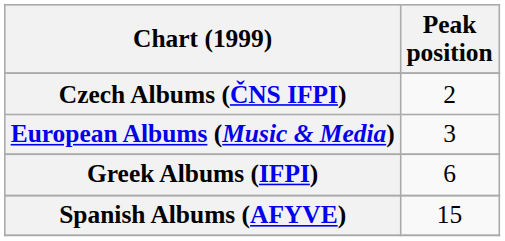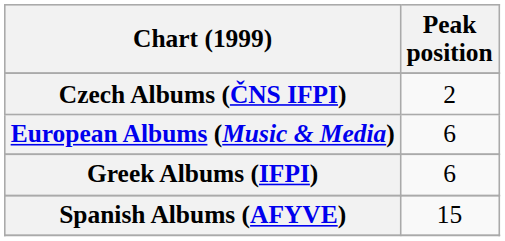European Albums (Music & Media) | Peak position: 3 -> 6
